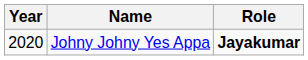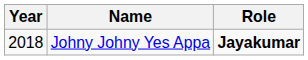Johny Johny Yes Appa | Year: 2020 -> 2018
